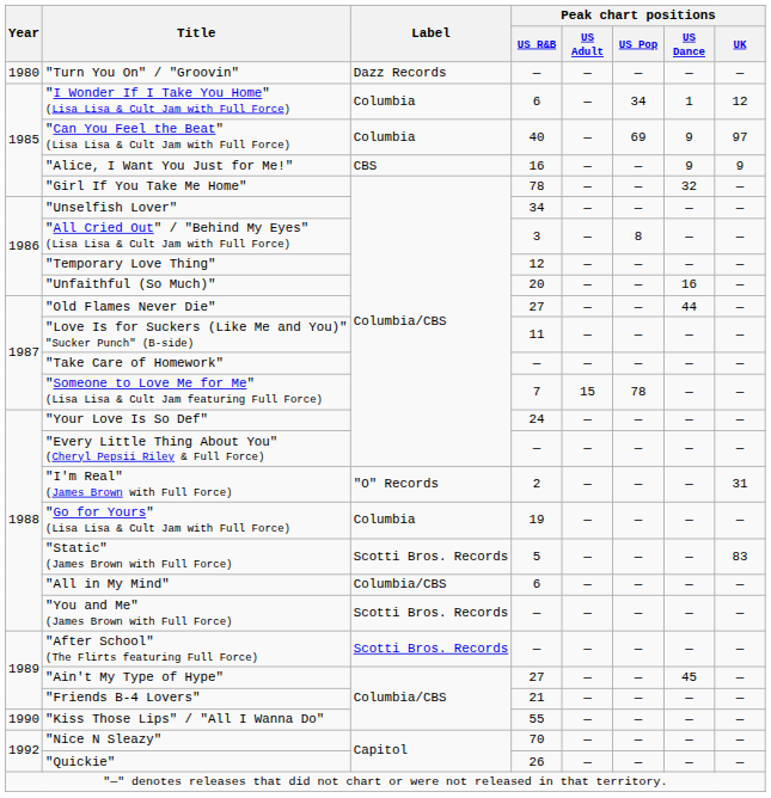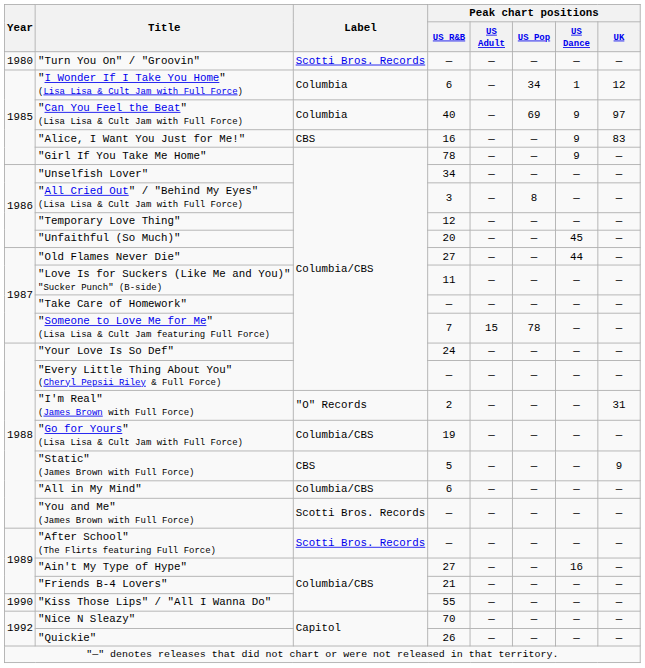"Turn You On" / "Groovin" | Label: Dazz Records -> Scotti Bros. Records
"Alice, I Want You Just for Me!" | Peak chart positions / UK: 9 -> 83
"Girl If You Take Me Home" | Peak chart positions / US Dance: 32 -> 9
"Unfaithful (So Much)" | Peak chart positions / US Dance: 16 -> 45
"Go for Yours" (Lisa Lisa & Cult Jam with Full Force) | Label: Columbia -> Columbia/CBS
"Static" (James Brown with Full Force) | Label: Scotti Bros. Records -> CBS
"Static" (James Brown with Full Force) | Peak chart positions / UK: 83 -> 9
"Ain't My Type of Hype" | Peak chart positions / US Dance: 45 -> 16
